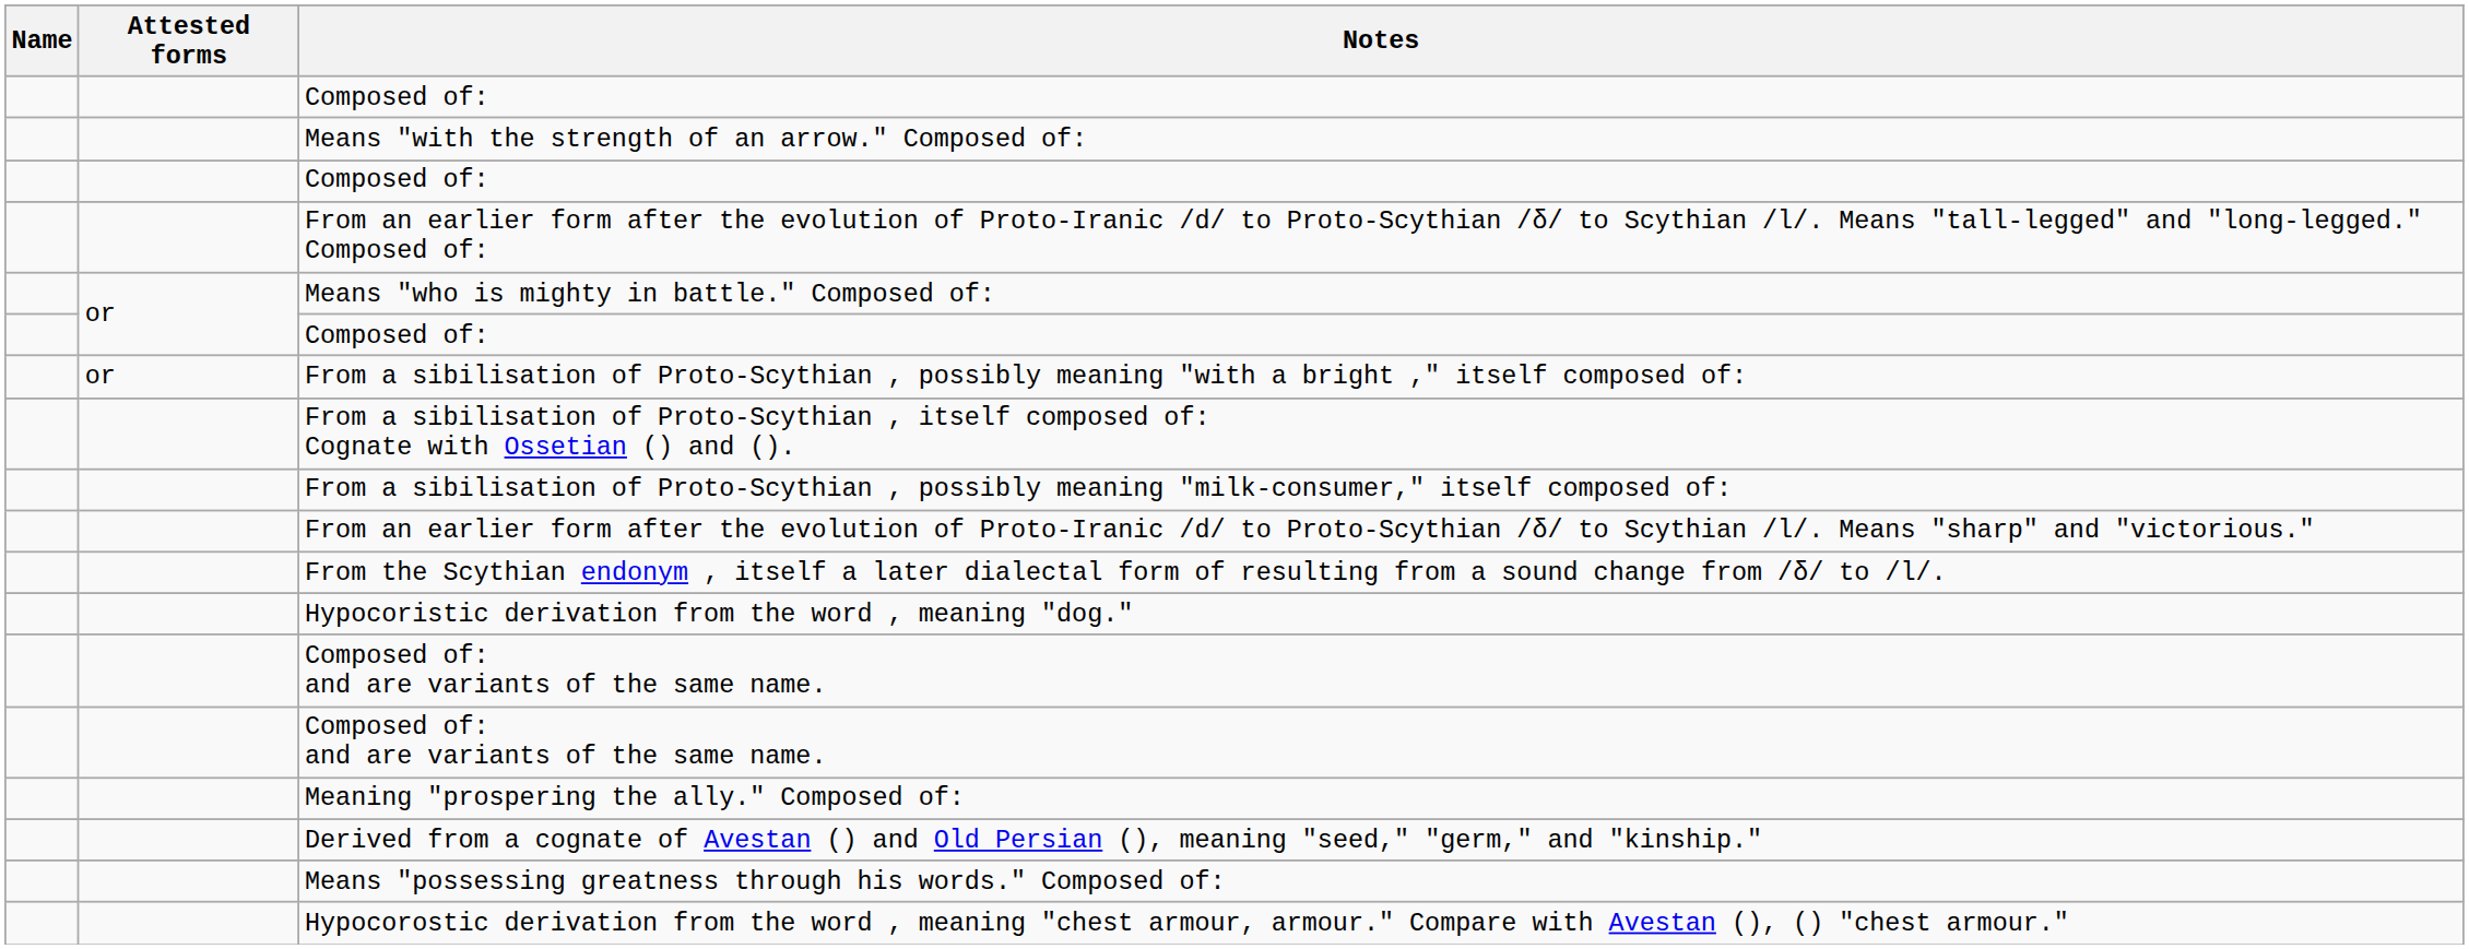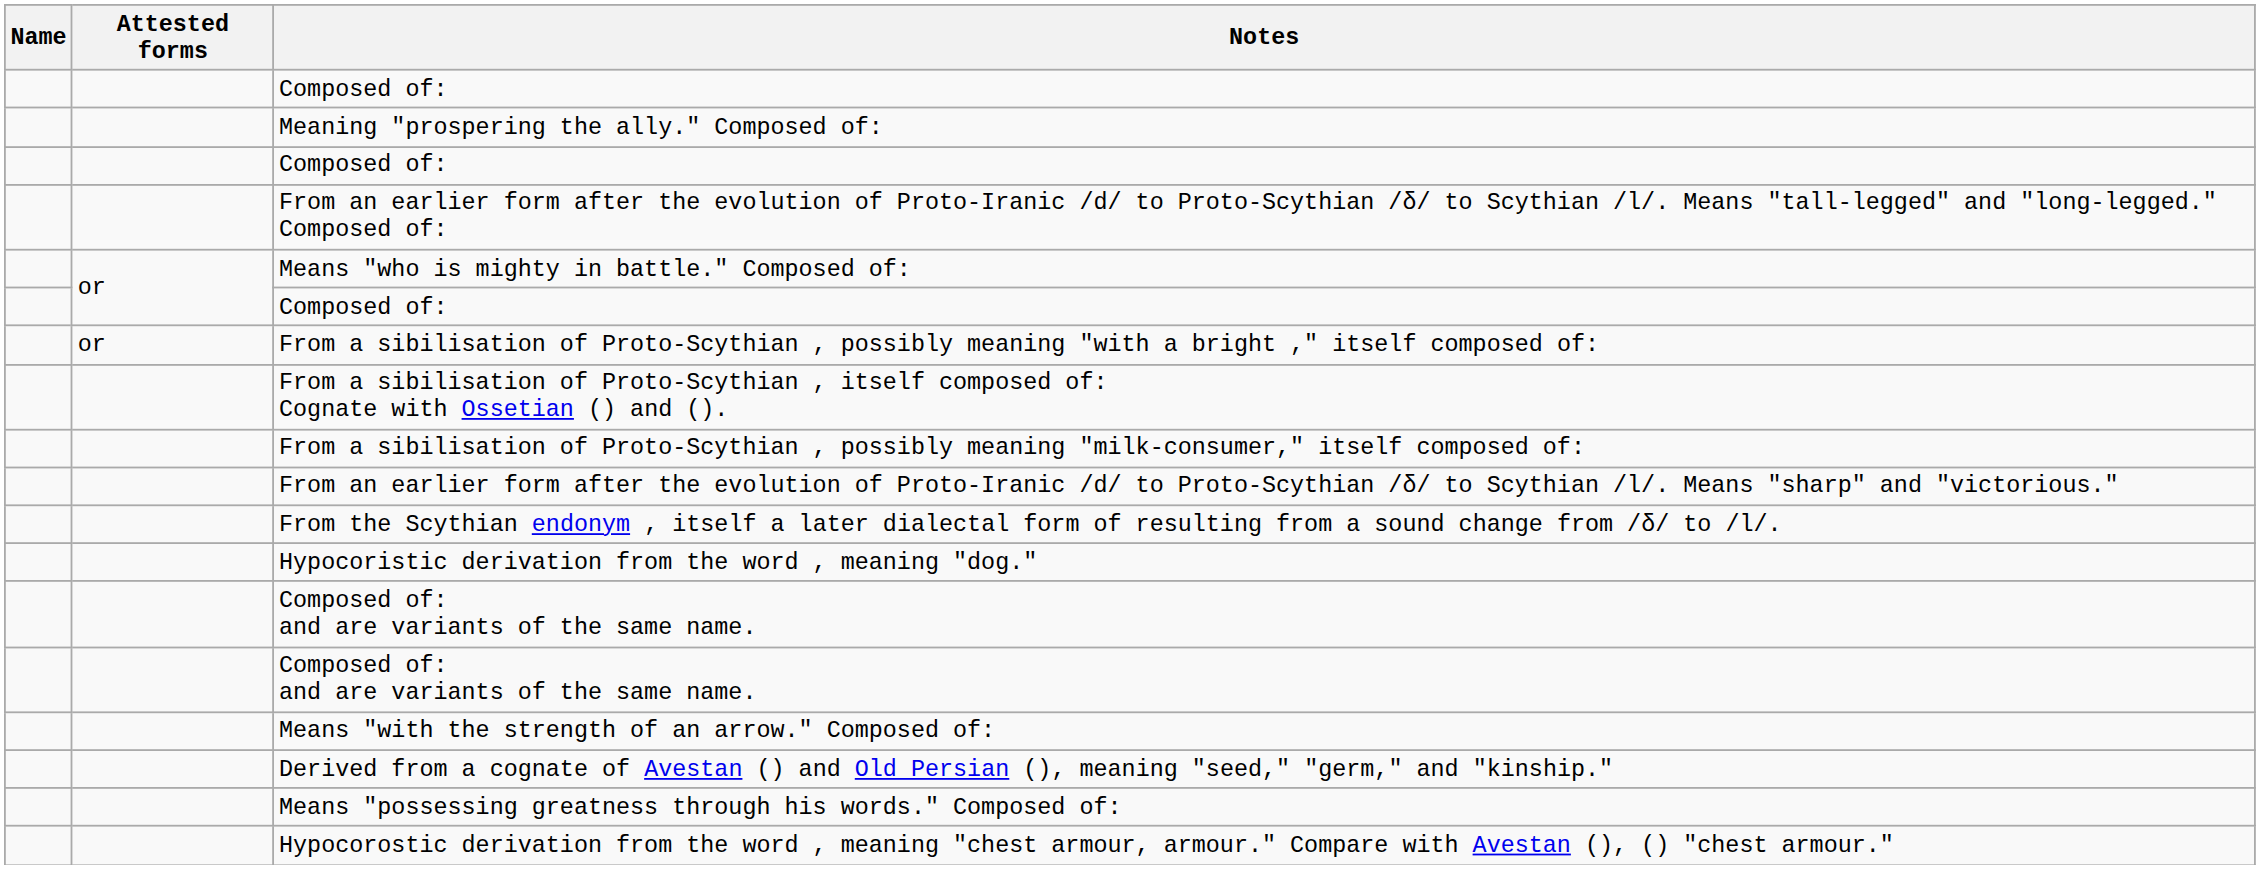rows swapped: Meaning "prospering the ally." Composed of: <-> Means "with the strength of an arrow." Composed of:
